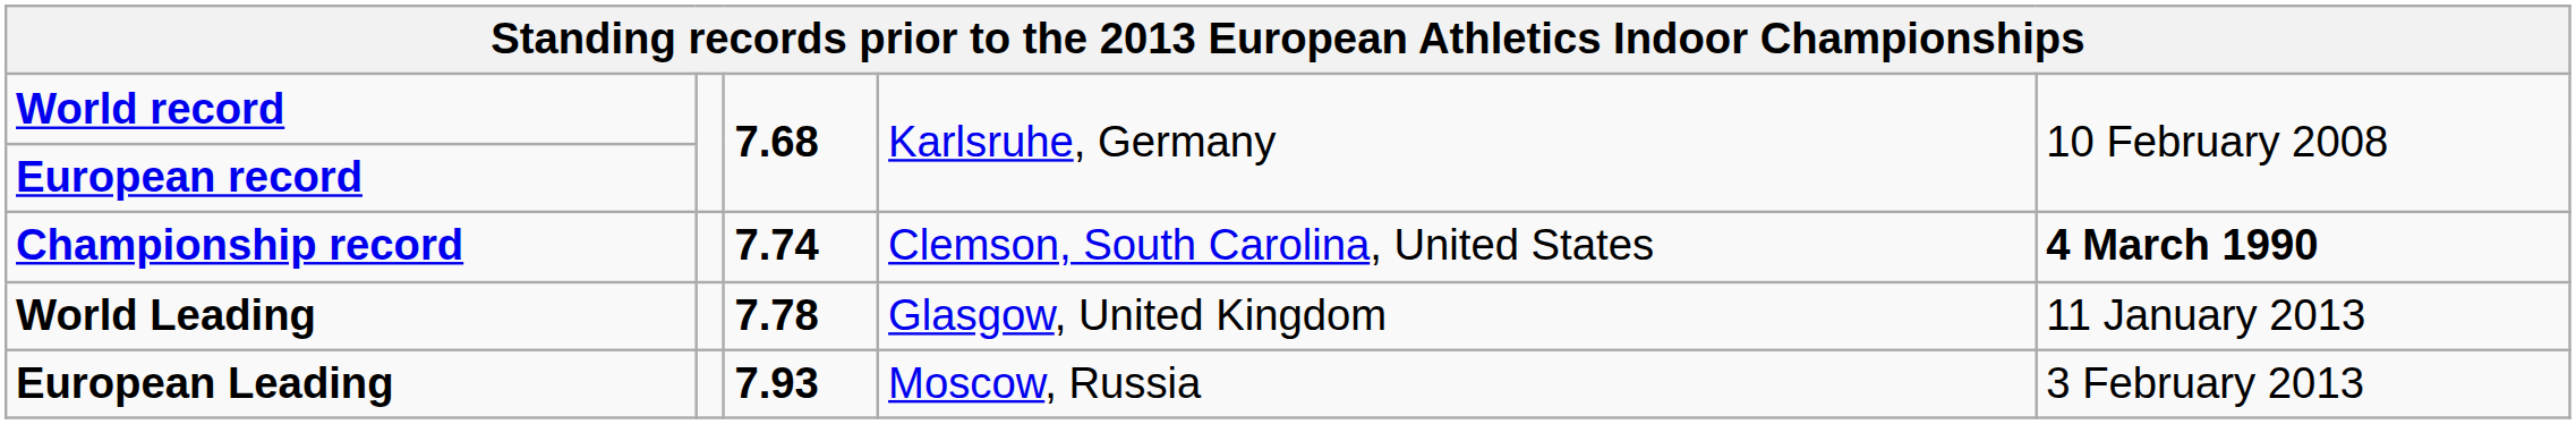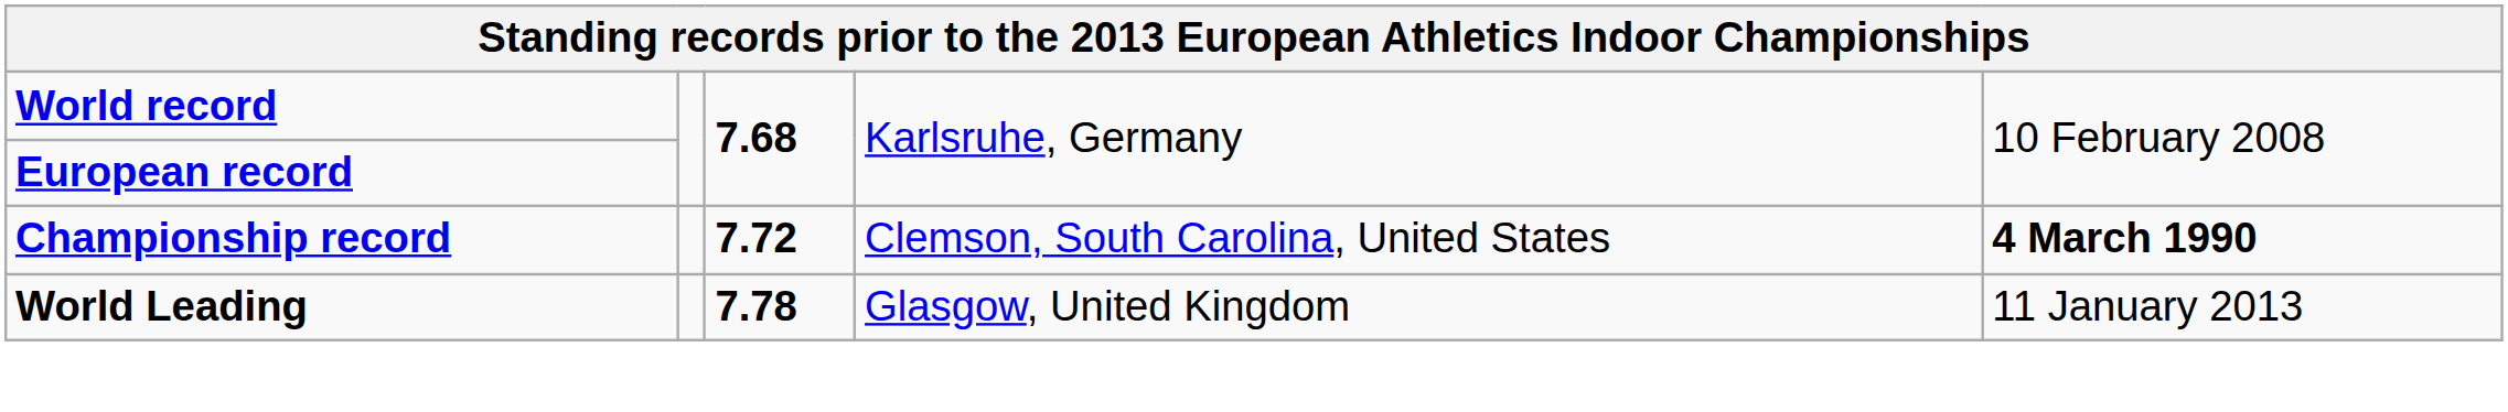Championship record | column 3: 7.74 -> 7.72
- row: European Leading | 7.93 | Moscow, Russia | 3 February 2013
